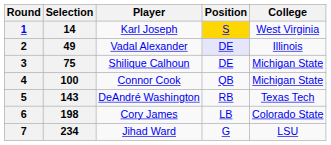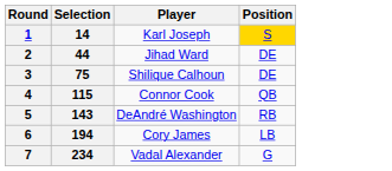- column: College | West Virginia | Illinois | Michigan State | Michigan State | Texas Tech | Colorado State | LSU
2 | Selection: 49 -> 44
2 | Player: Vadal Alexander -> Jihad Ward
2 | Position: lavender background -> no background
4 | Selection: 100 -> 115
6 | Selection: 198 -> 194
7 | Player: Jihad Ward -> Vadal Alexander
